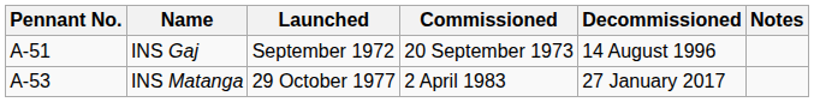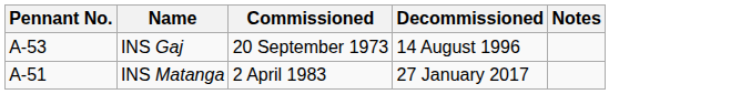- column: Launched | September 1972 | 29 October 1977
INS Gaj | Pennant No.: A-51 -> A-53
INS Matanga | Pennant No.: A-53 -> A-51
